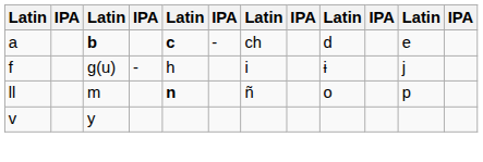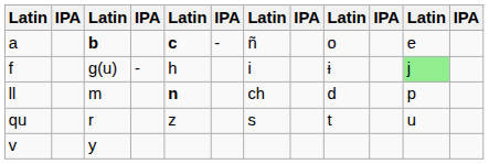a | column 7: ch -> ñ
a | column 9: d -> o
f | column 11: no background -> lightgreen background
ll | column 7: ñ -> ch
ll | column 9: o -> d
+ row: qu | r | z | s | t | u
